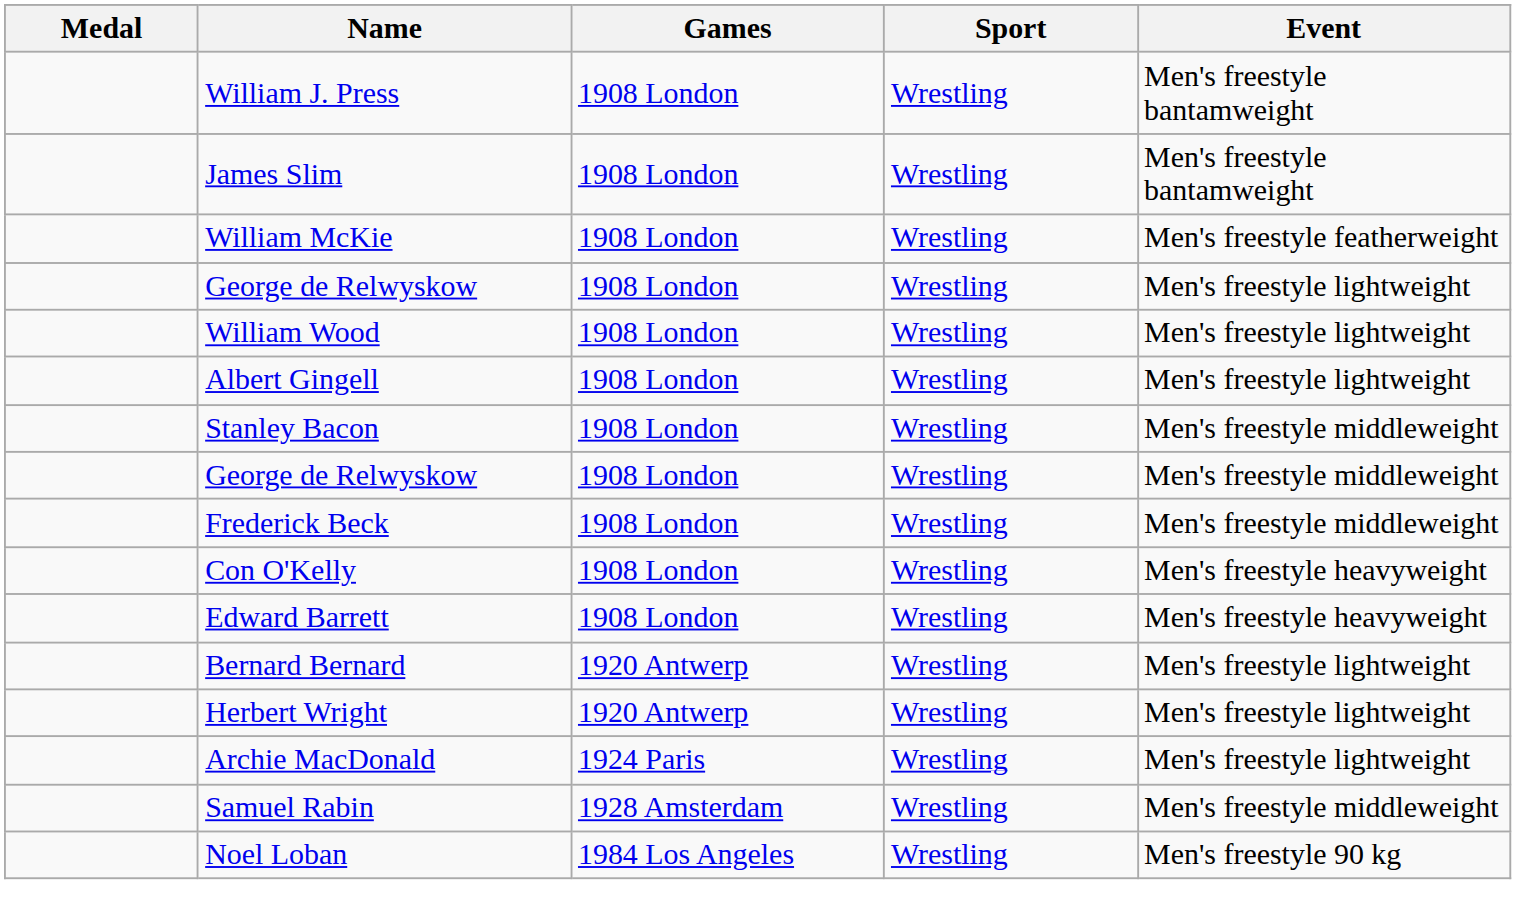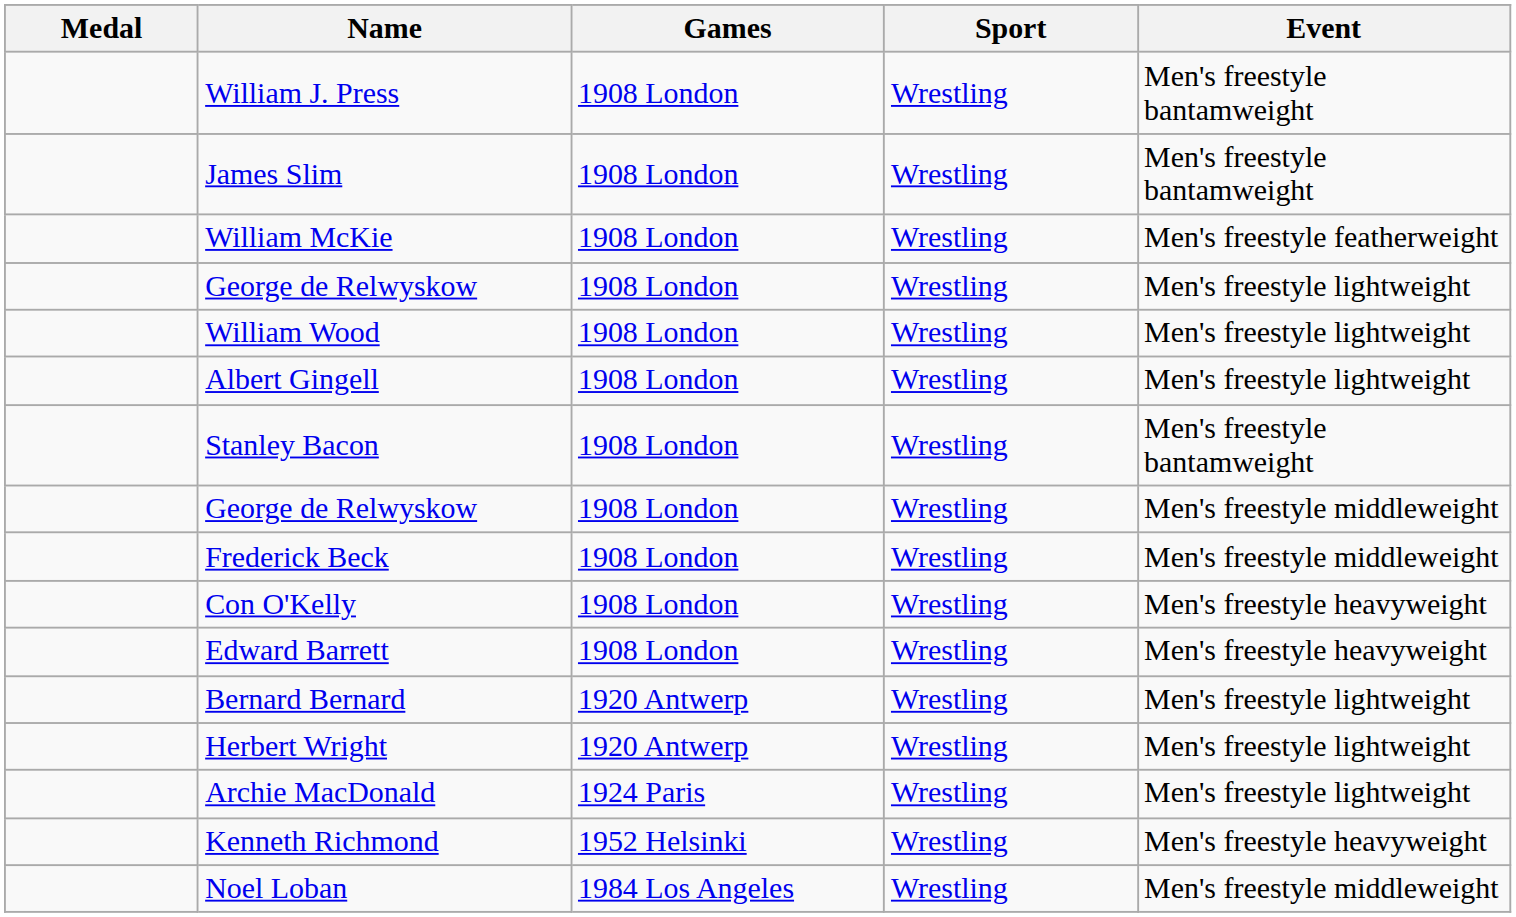Stanley Bacon | Event: Men's freestyle middleweight -> Men's freestyle bantamweight
- row: Samuel Rabin | 1928 Amsterdam | Wrestling | Men's freestyle middleweight
+ row: Kenneth Richmond | 1952 Helsinki | Wrestling | Men's freestyle heavyweight
Noel Loban | Event: Men's freestyle 90 kg -> Men's freestyle middleweight
